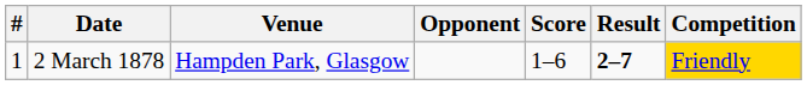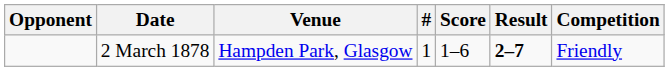columns swapped: # <-> Opponent
2 March 1878 | Competition: gold background -> no background
